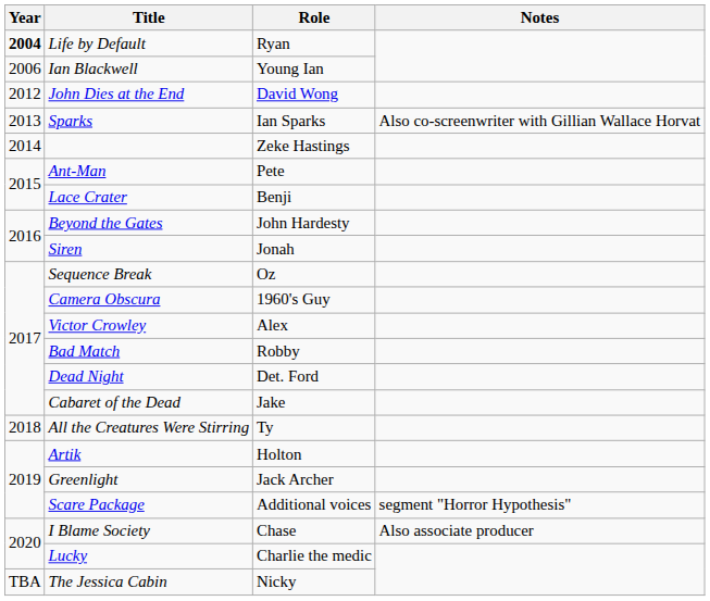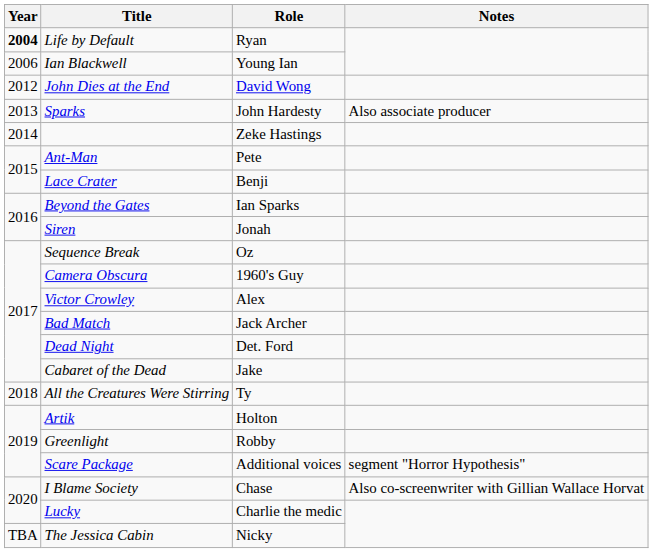Sparks | Role: Ian Sparks -> John Hardesty
Sparks | Notes: Also co-screenwriter with Gillian Wallace Horvat -> Also associate producer
Beyond the Gates | Role: John Hardesty -> Ian Sparks
Bad Match | Role: Robby -> Jack Archer
Greenlight | Role: Jack Archer -> Robby
I Blame Society | Notes: Also associate producer -> Also co-screenwriter with Gillian Wallace Horvat
